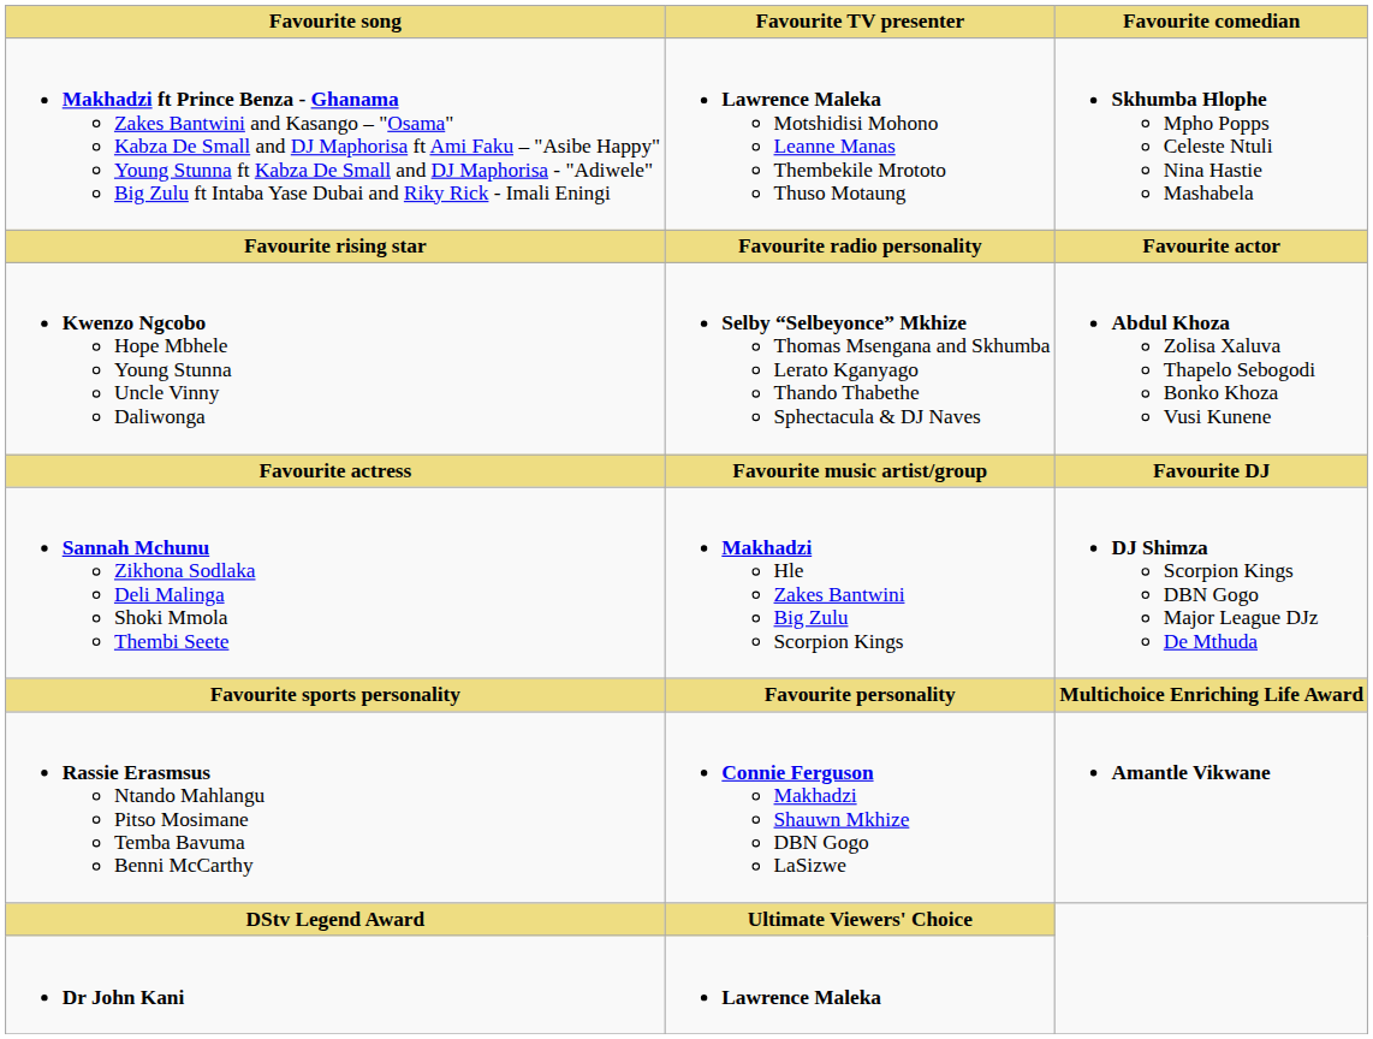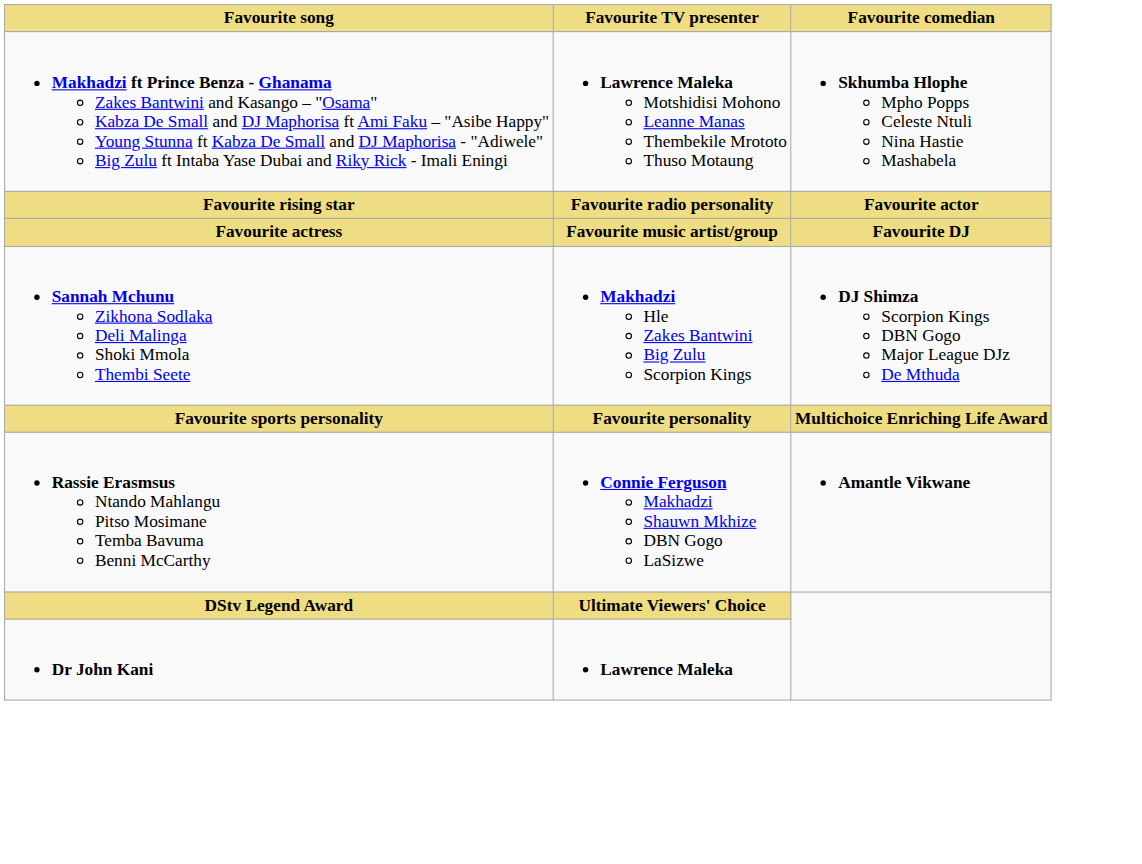- row: Kwenzo Ngcobo Hope Mbhele Young Stunna Uncle Vinny Daliwonga | Selby “Selbeyonce” Mkhize Thomas Msengana and Skhumba Lerato Kganyago Thando Thabethe Sphectacula & DJ Naves | Abdul Khoza Zolisa Xaluva Thapelo Sebogodi Bonko Khoza Vusi Kunene
